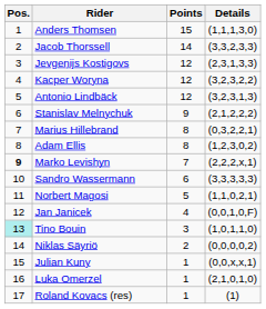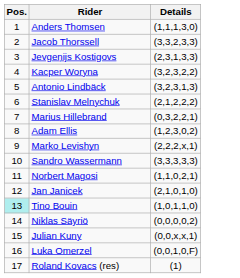- column: Points | 15 | 14 | 12 | 12 | 12 | 9 | 8 | 8 | 7 | 6 | 5 | 4 | 3 | 2 | 1 | 1 | 1
Marko Levishyn | Pos.: bold -> normal
Jan Janicek | Details: (0,0,1,0,F) -> (2,1,0,1,0)
Luka Omerzel | Details: (2,1,0,1,0) -> (0,0,1,0,F)
